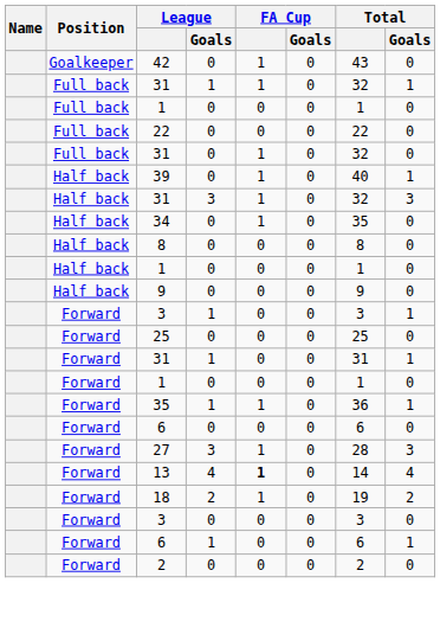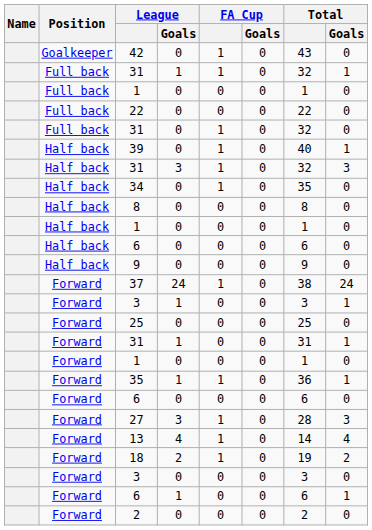+ row: Half back | 6 | 0 | 0 | 0 | 6 | 0
+ row: Forward | 37 | 24 | 1 | 0 | 38 | 24
13 | FA Cup: bold -> normal
